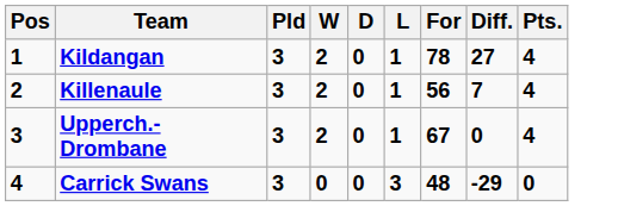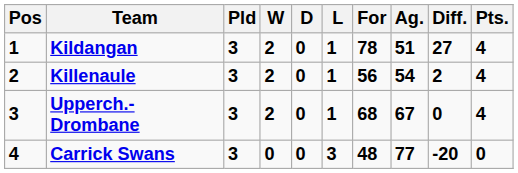+ column: Ag. | 51 | 54 | 67 | 77
Killenaule | Diff.: 7 -> 2
Upperch.-Drombane | For: 67 -> 68
Carrick Swans | Diff.: -29 -> -20
